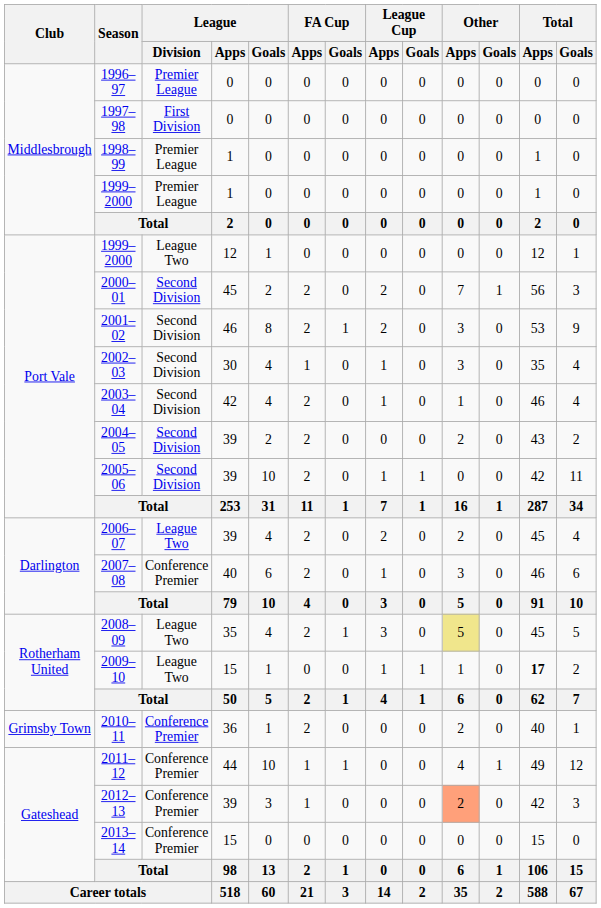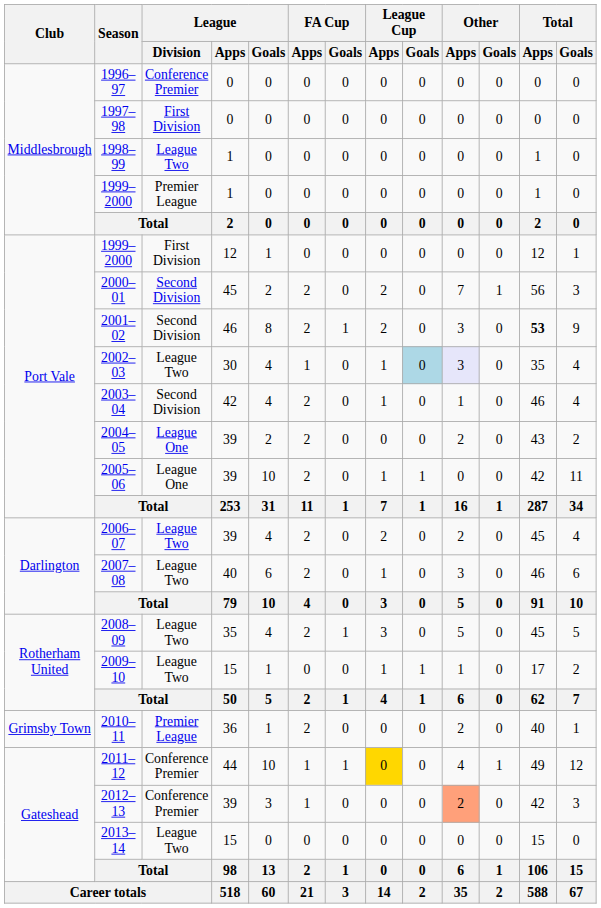1996–97 | League / Division: Premier League -> Conference Premier
1998–99 | League / Division: Premier League -> League Two
1999–2000 / 12 | League / Division: League Two -> First Division
2001–02 | Total / Apps: normal -> bold
2002–03 | League / Division: Second Division -> League Two
2002–03 | League Cup / Goals: no background -> lightblue background
2002–03 | Other / Apps: no background -> lavender background
2004–05 | League / Division: Second Division -> League One
2005–06 | League / Division: Second Division -> League One
2007–08 | League / Division: Conference Premier -> League Two
2008–09 | Other / Apps: khaki background -> no background
2009–10 | Total / Apps: bold -> normal
2010–11 | League / Division: Conference Premier -> Premier League
2011–12 | League Cup / Apps: no background -> gold background
2013–14 | League / Division: Conference Premier -> League Two
